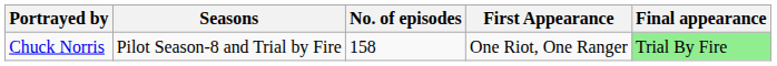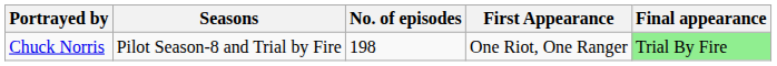Chuck Norris | No. of episodes: 158 -> 198
